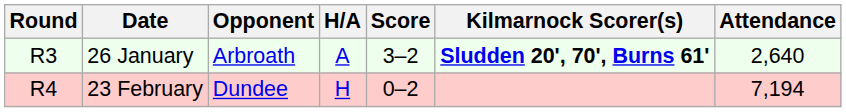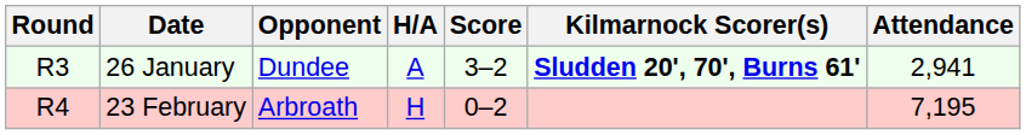26 January | Opponent: Arbroath -> Dundee
26 January | Attendance: 2,640 -> 2,941
23 February | Opponent: Dundee -> Arbroath
23 February | Attendance: 7,194 -> 7,195
